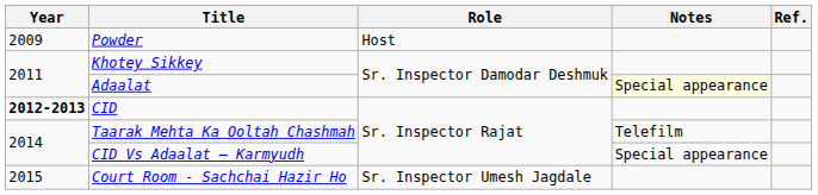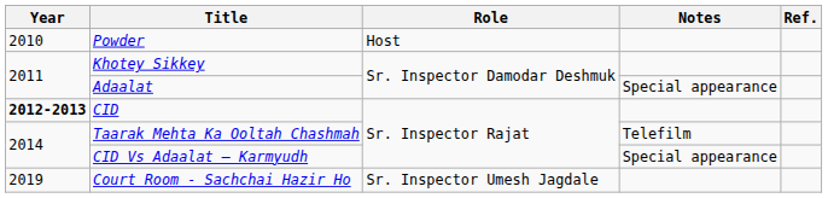Powder | Year: 2009 -> 2010
Adaalat | Notes: lightyellow background -> no background
Court Room - Sachchai Hazir Ho | Year: 2015 -> 2019
